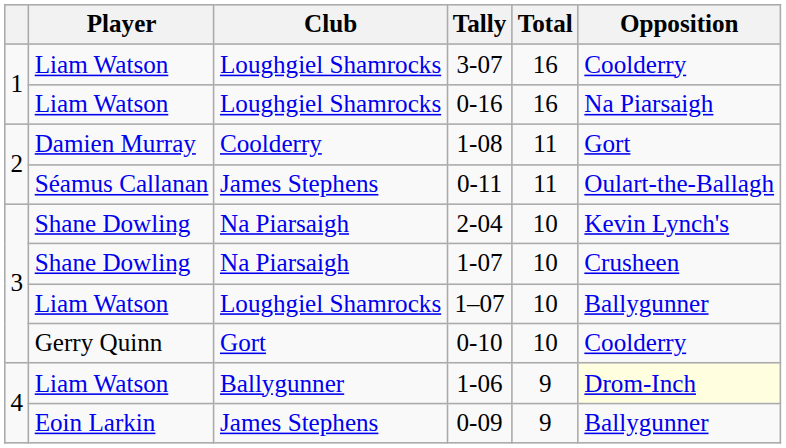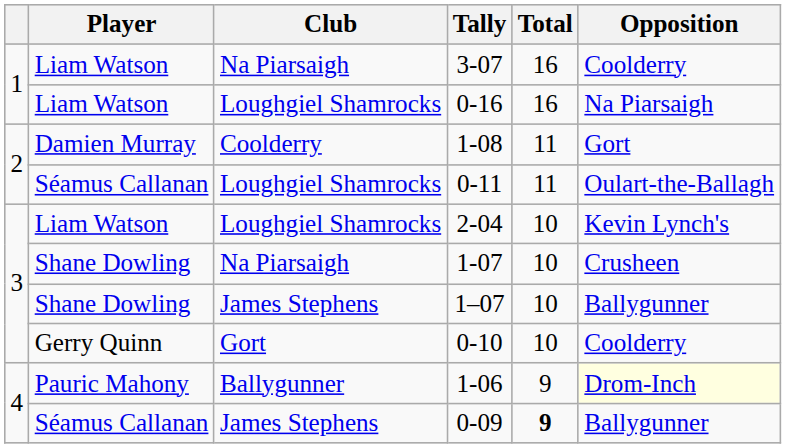3-07 | Club: Loughgiel Shamrocks -> Na Piarsaigh
0-11 | Club: James Stephens -> Loughgiel Shamrocks
2-04 | Player: Shane Dowling -> Liam Watson
2-04 | Club: Na Piarsaigh -> Loughgiel Shamrocks
1–07 | Player: Liam Watson -> Shane Dowling
1–07 | Club: Loughgiel Shamrocks -> James Stephens
1-06 | Player: Liam Watson -> Pauric Mahony
0-09 | Player: Eoin Larkin -> Séamus Callanan
0-09 | Total: normal -> bold
